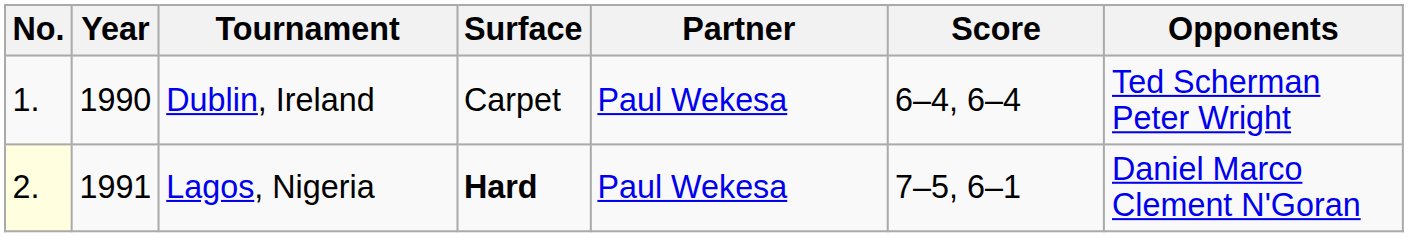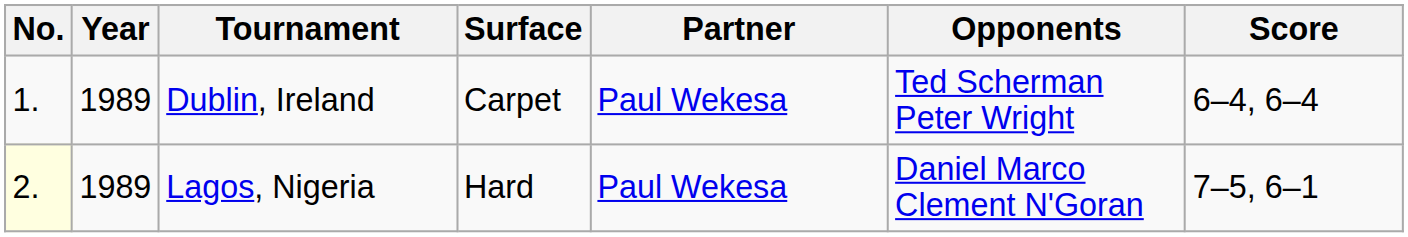columns swapped: Opponents <-> Score
Dublin, Ireland | Year: 1990 -> 1989
Lagos, Nigeria | Year: 1991 -> 1989
Lagos, Nigeria | Surface: bold -> normal
